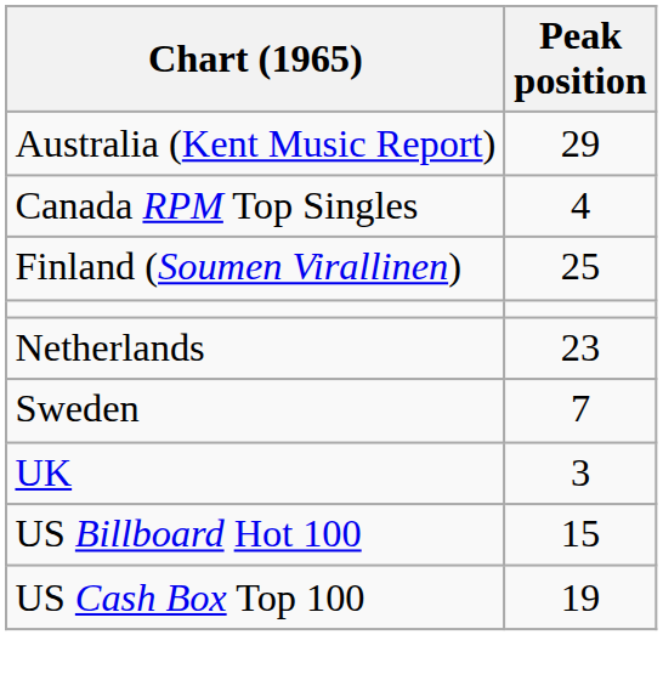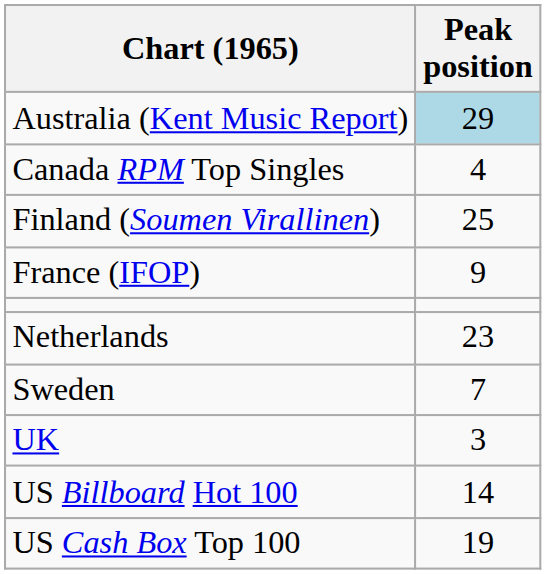Australia (Kent Music Report) | Peak position: no background -> lightblue background
+ row: France (IFOP) | 9
US Billboard Hot 100 | Peak position: 15 -> 14
